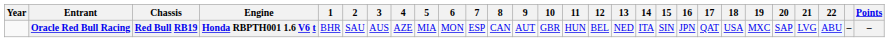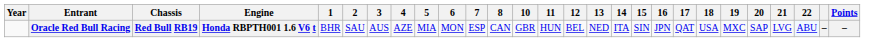- column: 9 | AUT
